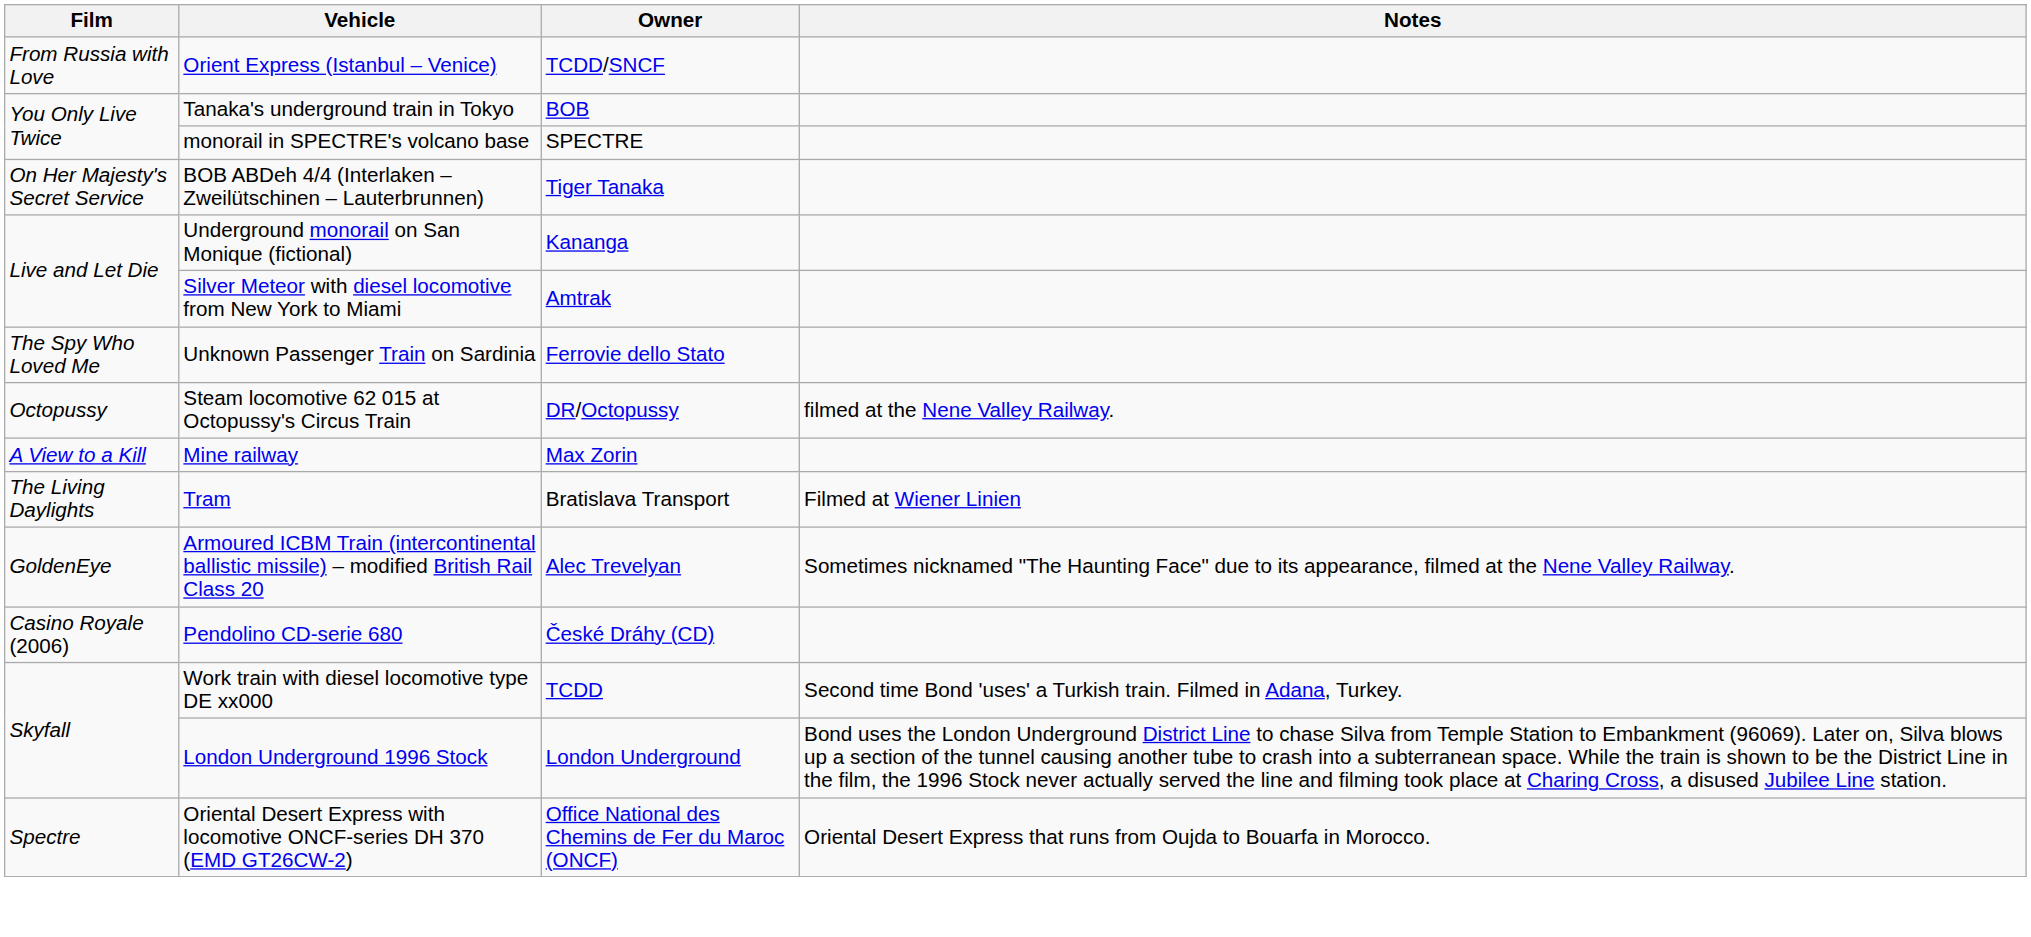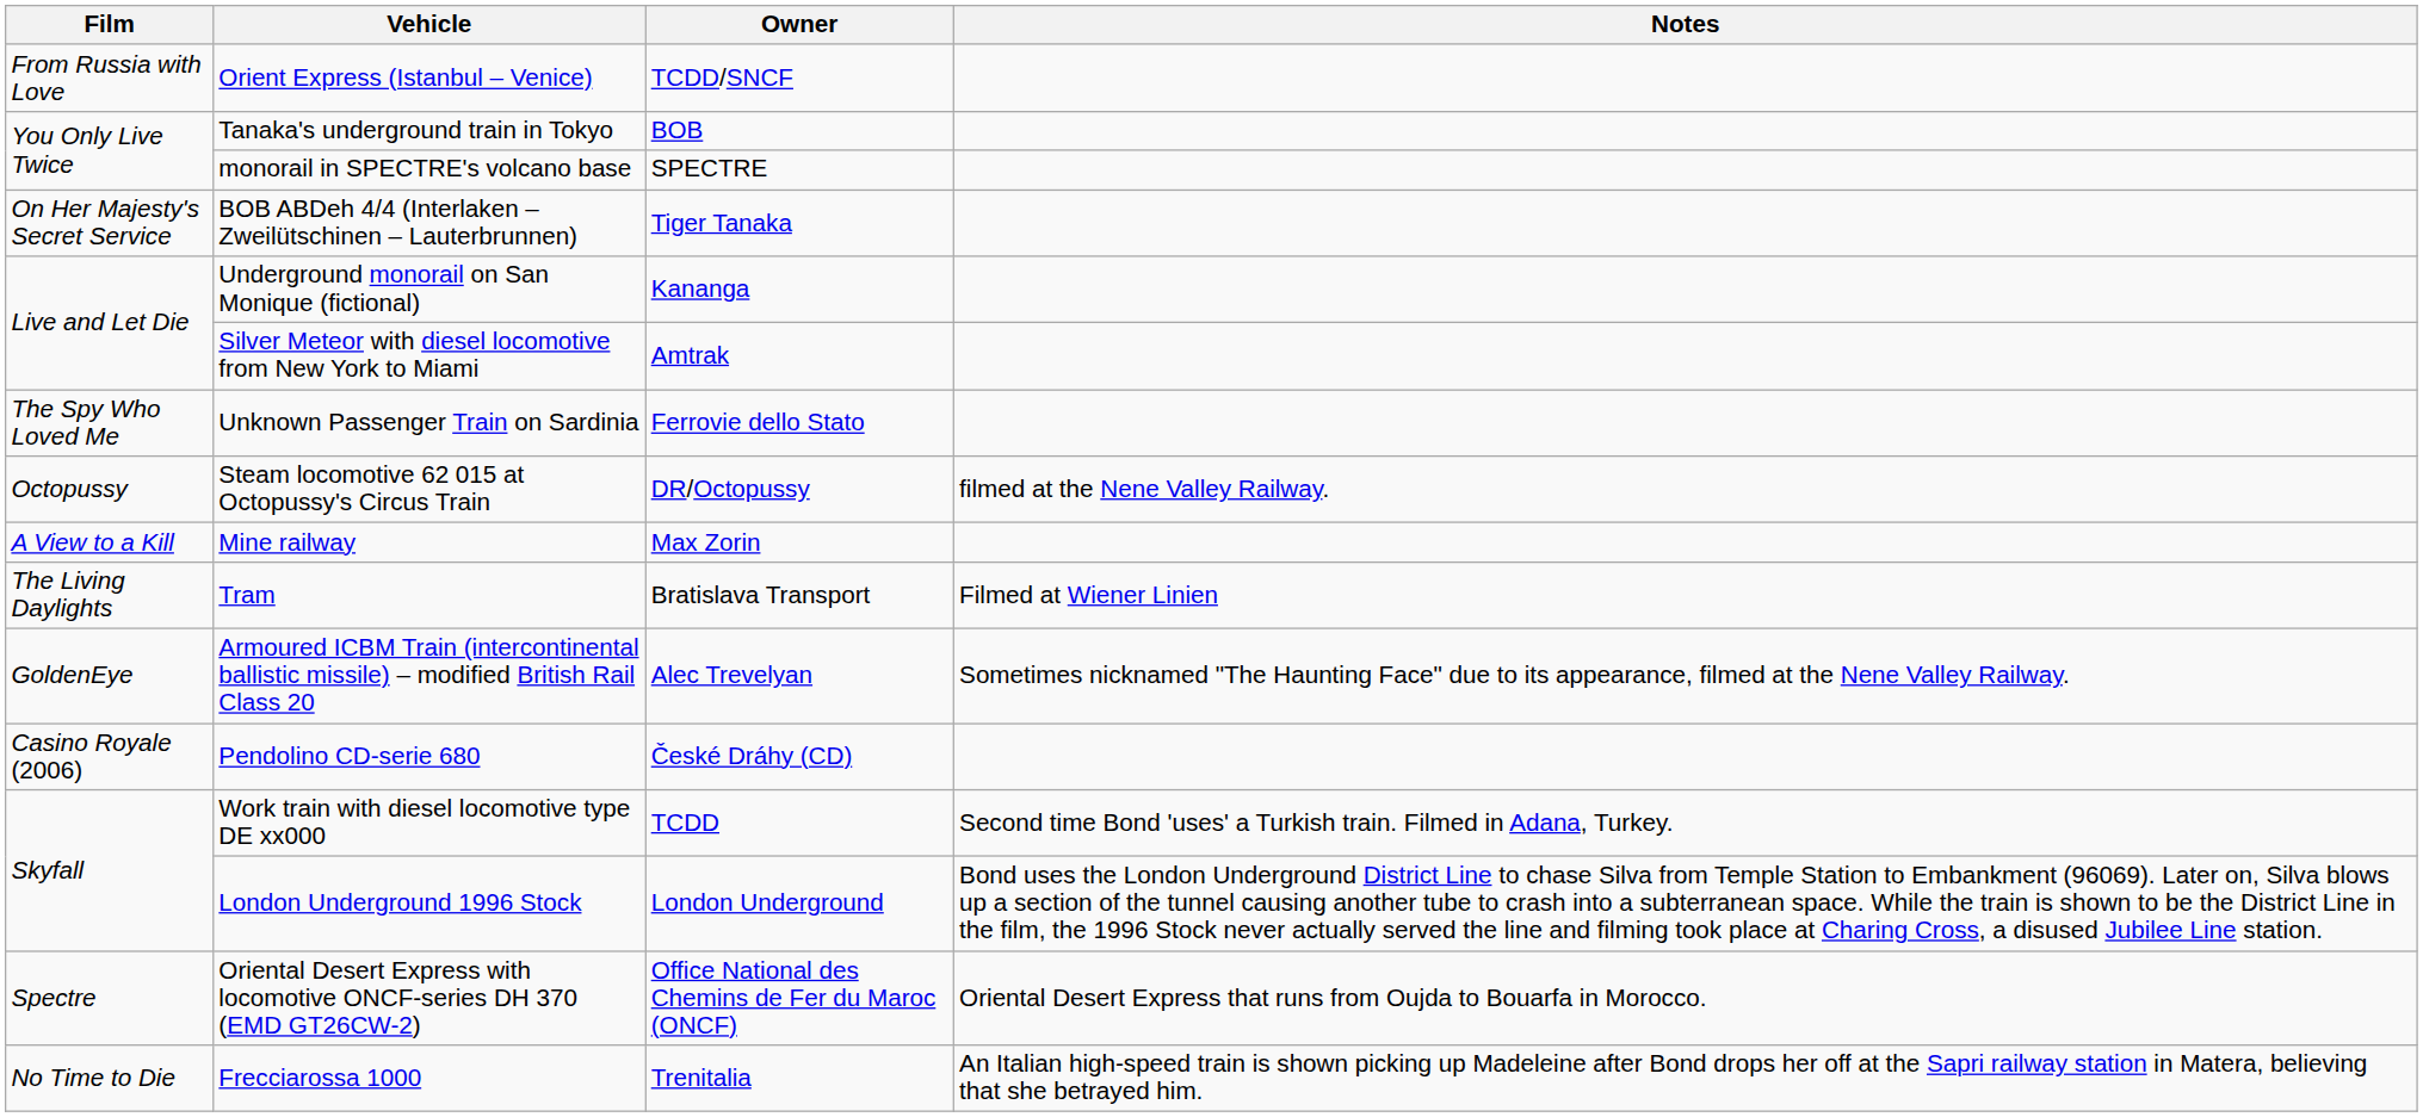+ row: No Time to Die | Frecciarossa 1000 | Trenitalia | An Italian high-speed train is shown picking up Madeleine after Bond drops her off at the Sapri railway station in Matera, believing that she betrayed him.
